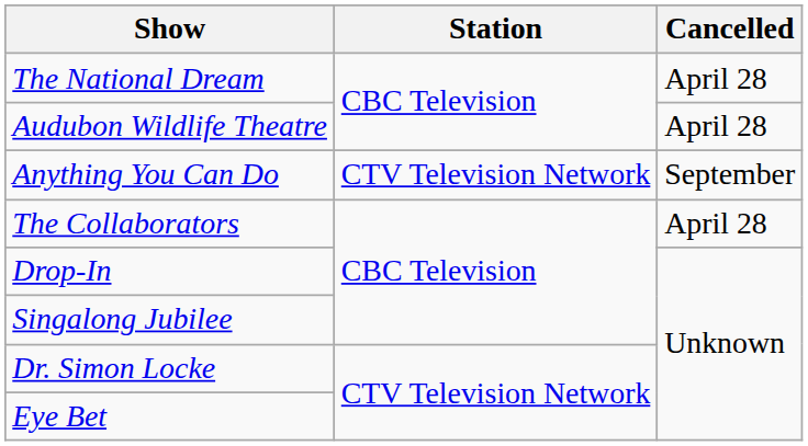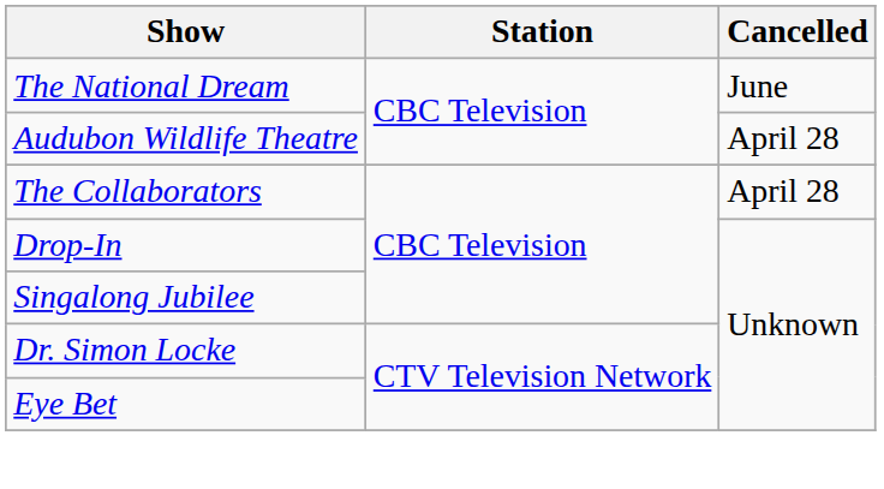The National Dream | Cancelled: April 28 -> June
- row: Anything You Can Do | CTV Television Network | September
